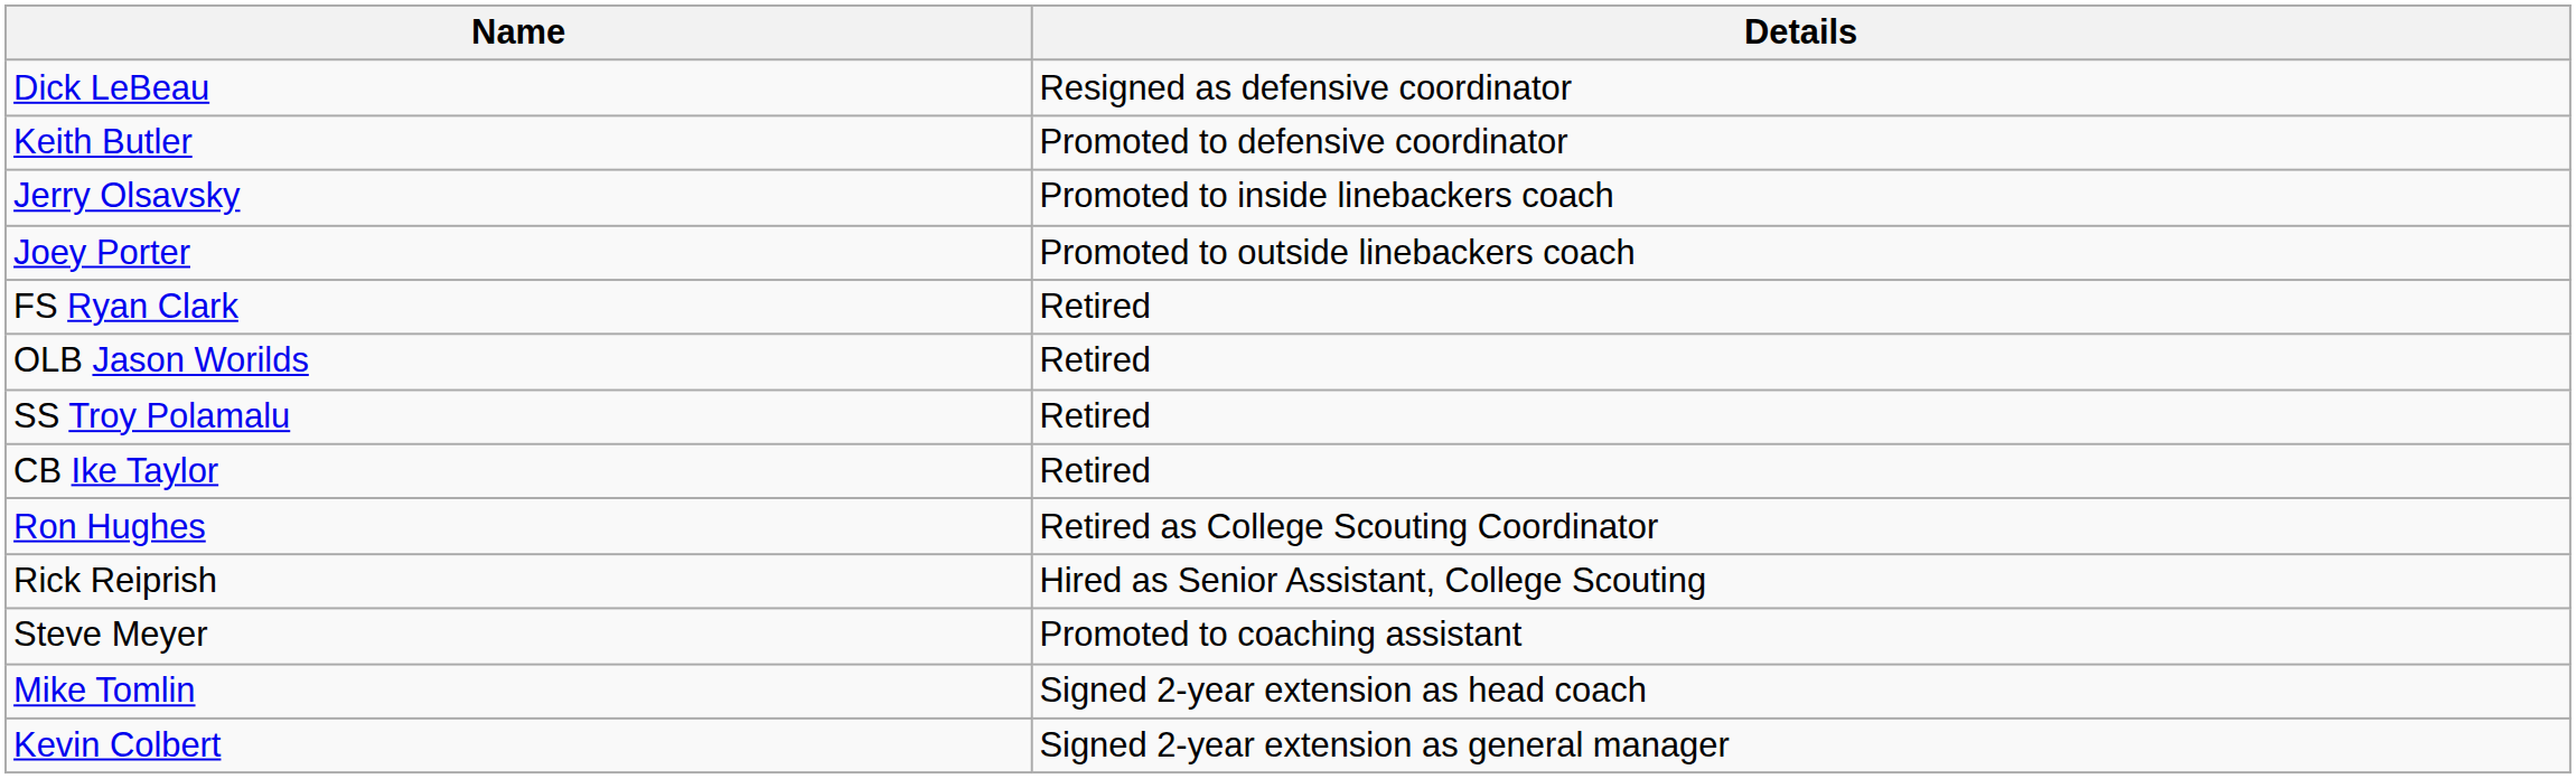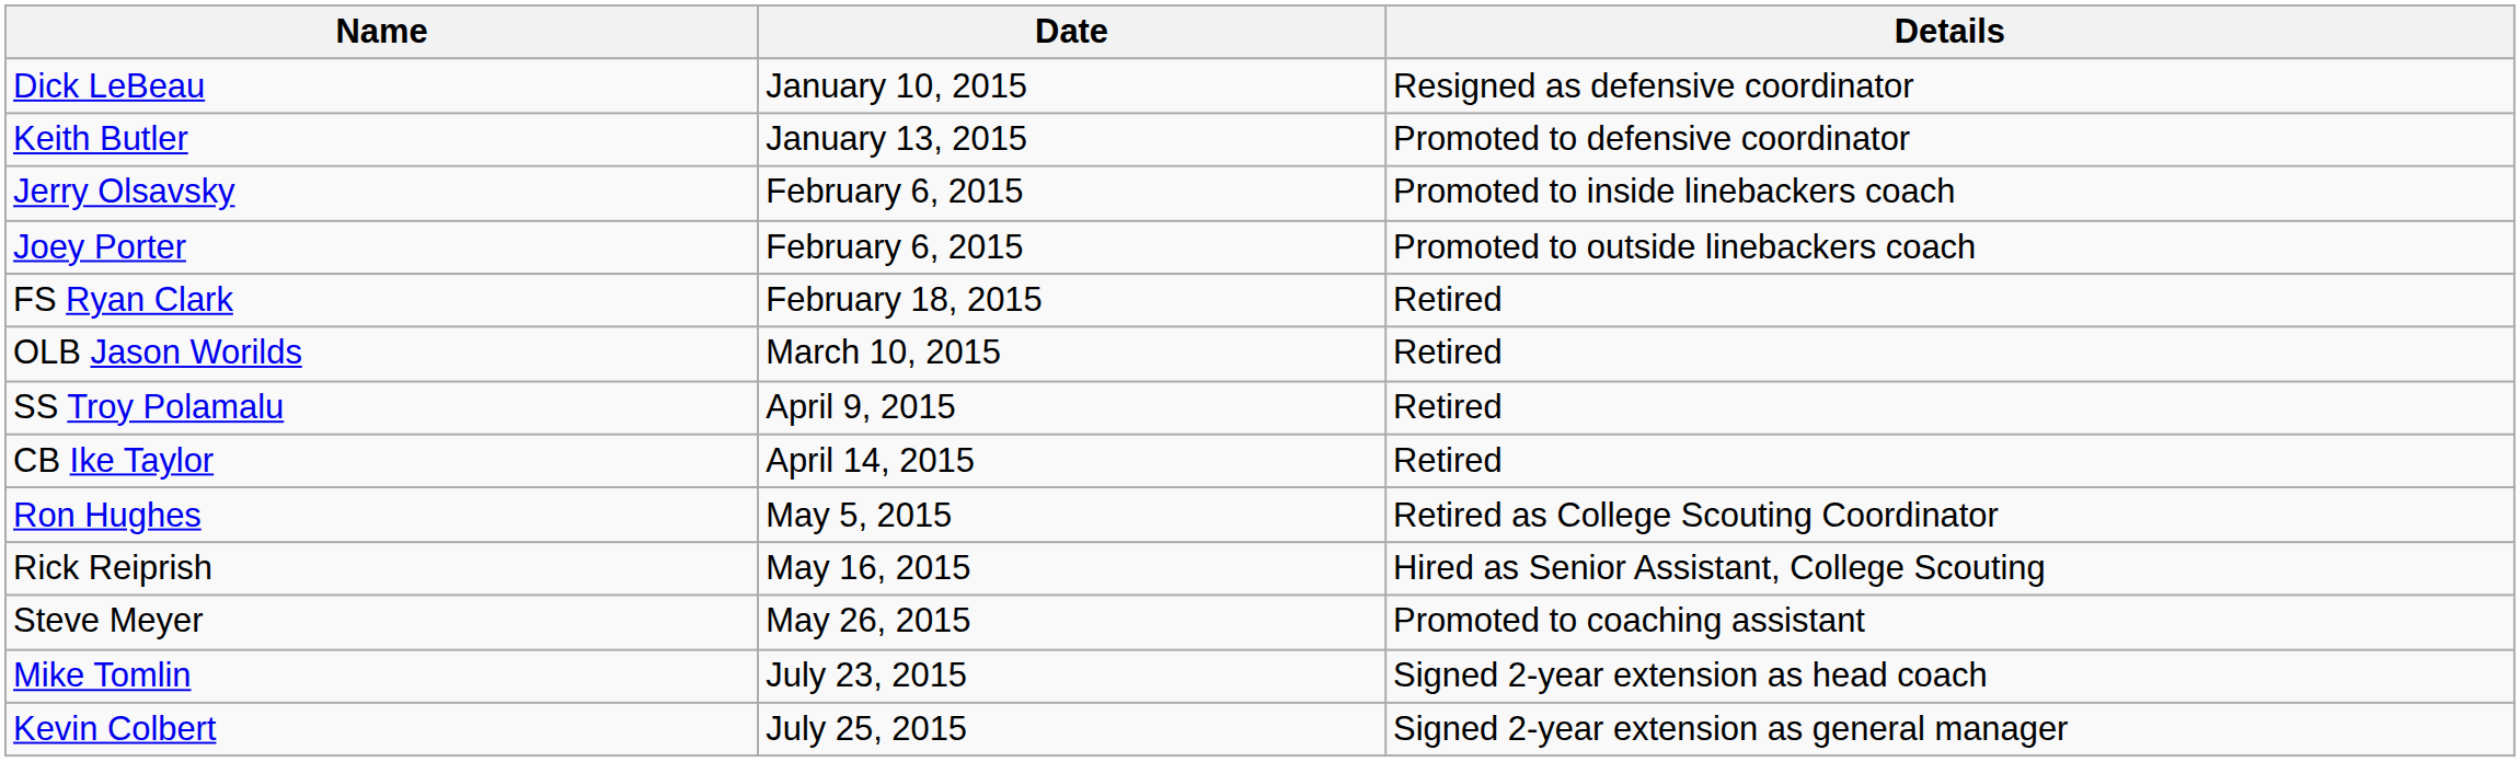+ column: Date | January 10, 2015 | January 13, 2015 | February 6, 2015 | February 6, 2015 | February 18, 2015 | March 10, 2015 | April 9, 2015 | April 14, 2015 | May 5, 2015 | May 16, 2015 | May 26, 2015 | July 23, 2015 | July 25, 2015
